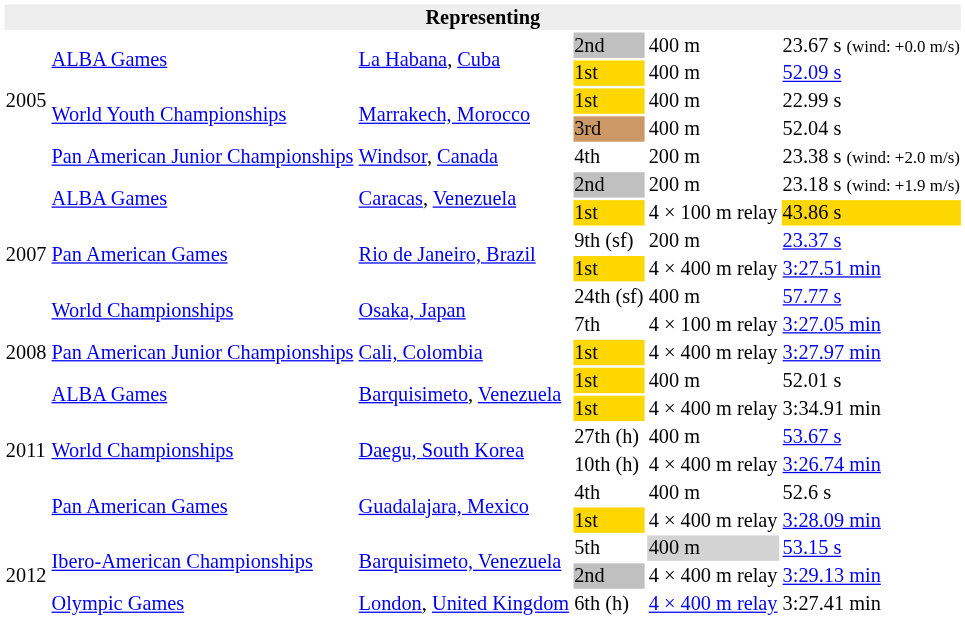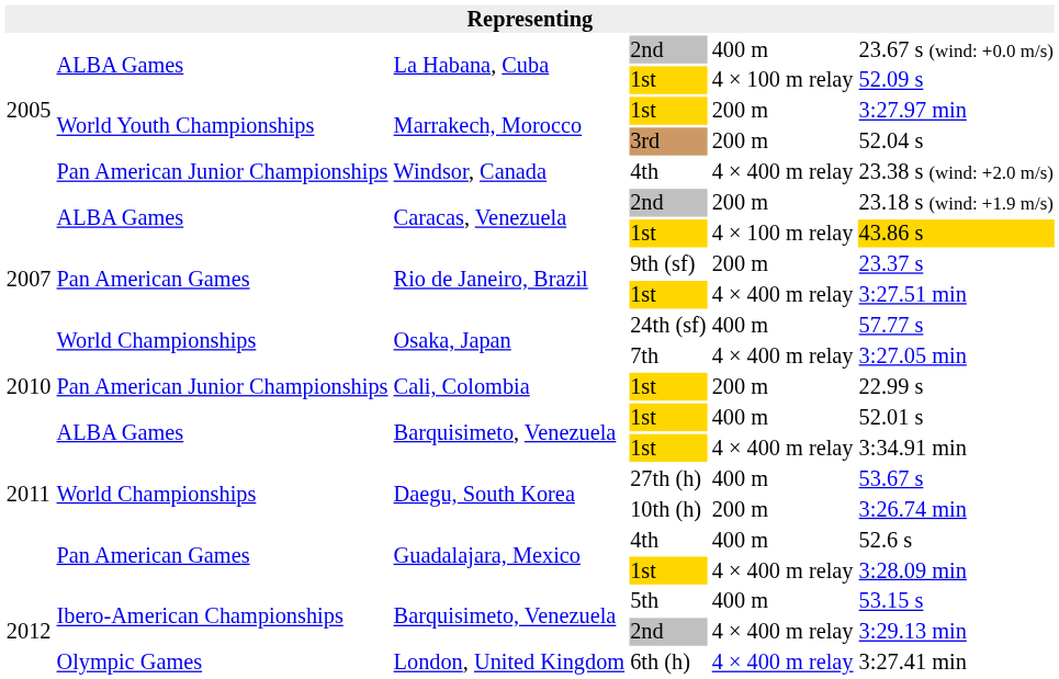La Habana, Cuba / 1st | column 5: 400 m -> 4 × 100 m relay
Marrakech, Morocco / 1st | column 5: 400 m -> 200 m
Marrakech, Morocco / 1st | column 6: 22.99 s -> 3:27.97 min
Marrakech, Morocco / 3rd | column 5: 400 m -> 200 m
Windsor, Canada | column 5: 200 m -> 4 × 400 m relay
Osaka, Japan / 7th | column 5: 4 × 100 m relay -> 4 × 400 m relay
Cali, Colombia | column 1: 2008 -> 2010
Cali, Colombia | column 5: 4 × 400 m relay -> 200 m
Cali, Colombia | column 6: 3:27.97 min -> 22.99 s
Daegu, South Korea / 10th (h) | column 5: 4 × 400 m relay -> 200 m
Barquisimeto, Venezuela / 5th | column 5: lightgrey background -> no background
